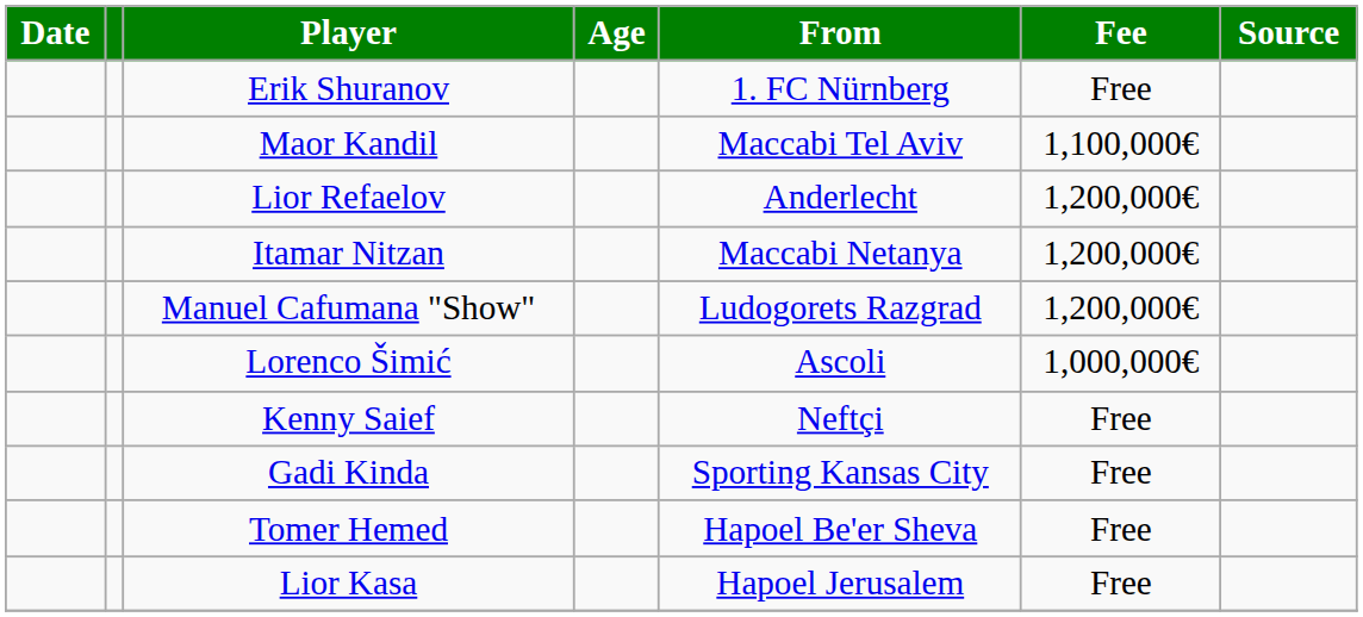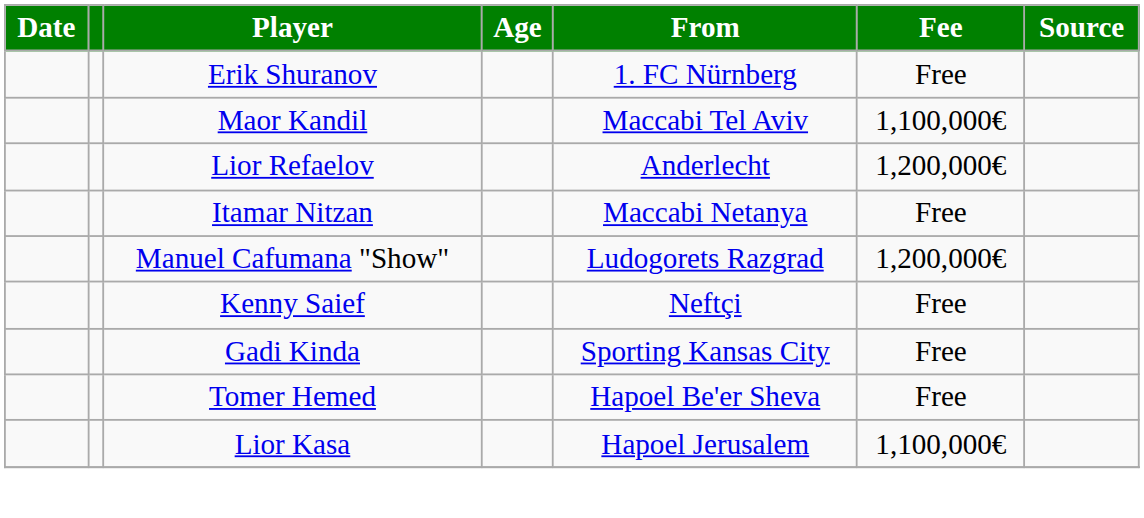Itamar Nitzan | Fee: 1,200,000€ -> Free
- row: Lorenco Šimić | Ascoli | 1,000,000€
Lior Kasa | Fee: Free -> 1,100,000€
